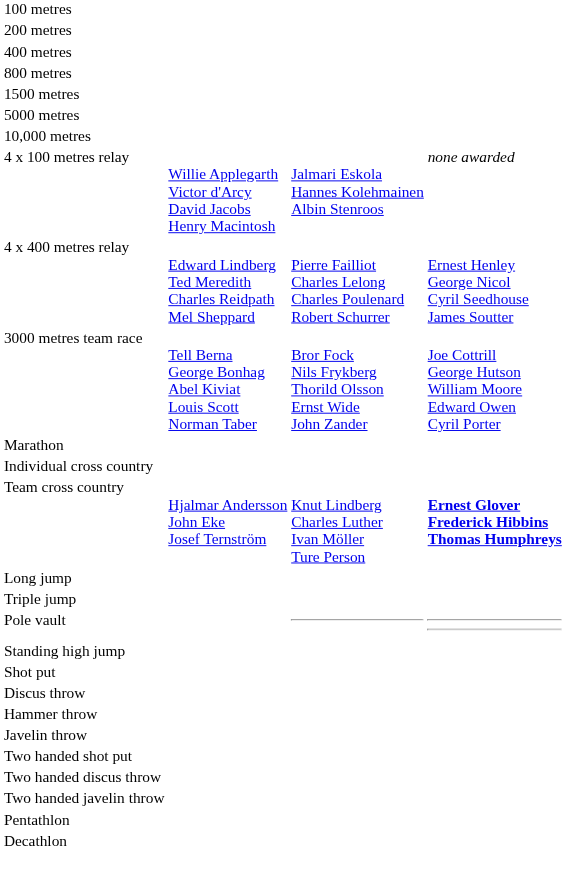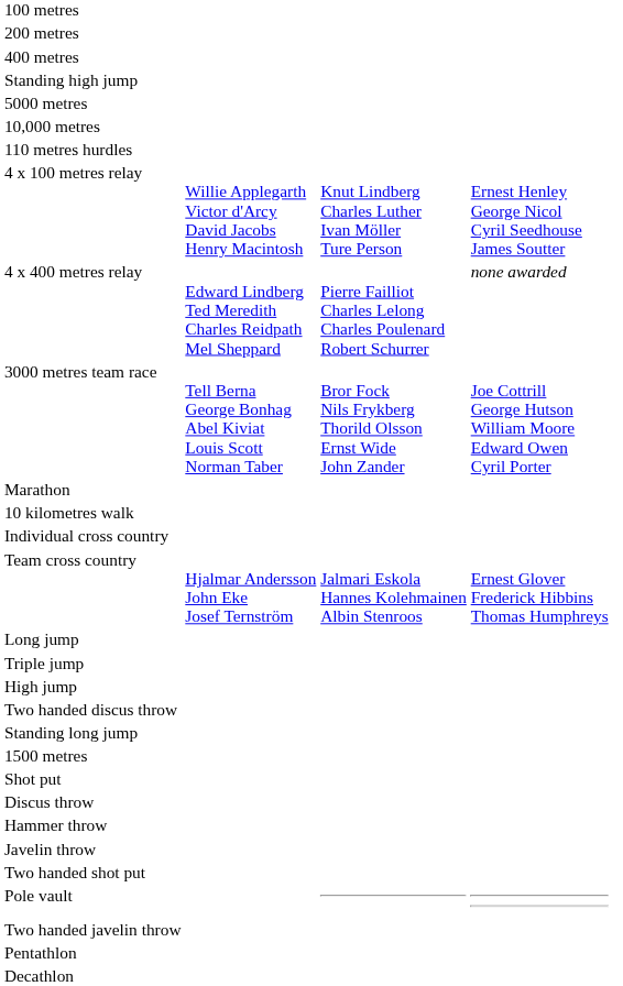- row: 800 metres
rows swapped: 1500 metres <-> Standing high jump
+ row: 110 metres hurdles
4 x 100 metres relay | column 3: Jalmari Eskola Hannes Kolehmainen Albin Stenroos -> Knut Lindberg Charles Luther Ivan Möller Ture Person
4 x 100 metres relay | column 4: none awarded -> Ernest Henley George Nicol Cyril Seedhouse James Soutter
4 x 400 metres relay | column 4: Ernest Henley George Nicol Cyril Seedhouse James Soutter -> none awarded
+ row: 10 kilometres walk
Team cross country | column 3: Knut Lindberg Charles Luther Ivan Möller Ture Person -> Jalmari Eskola Hannes Kolehmainen Albin Stenroos
Team cross country | column 4: bold -> normal
+ row: High jump
rows swapped: Pole vault <-> Two handed discus throw
+ row: Standing long jump
